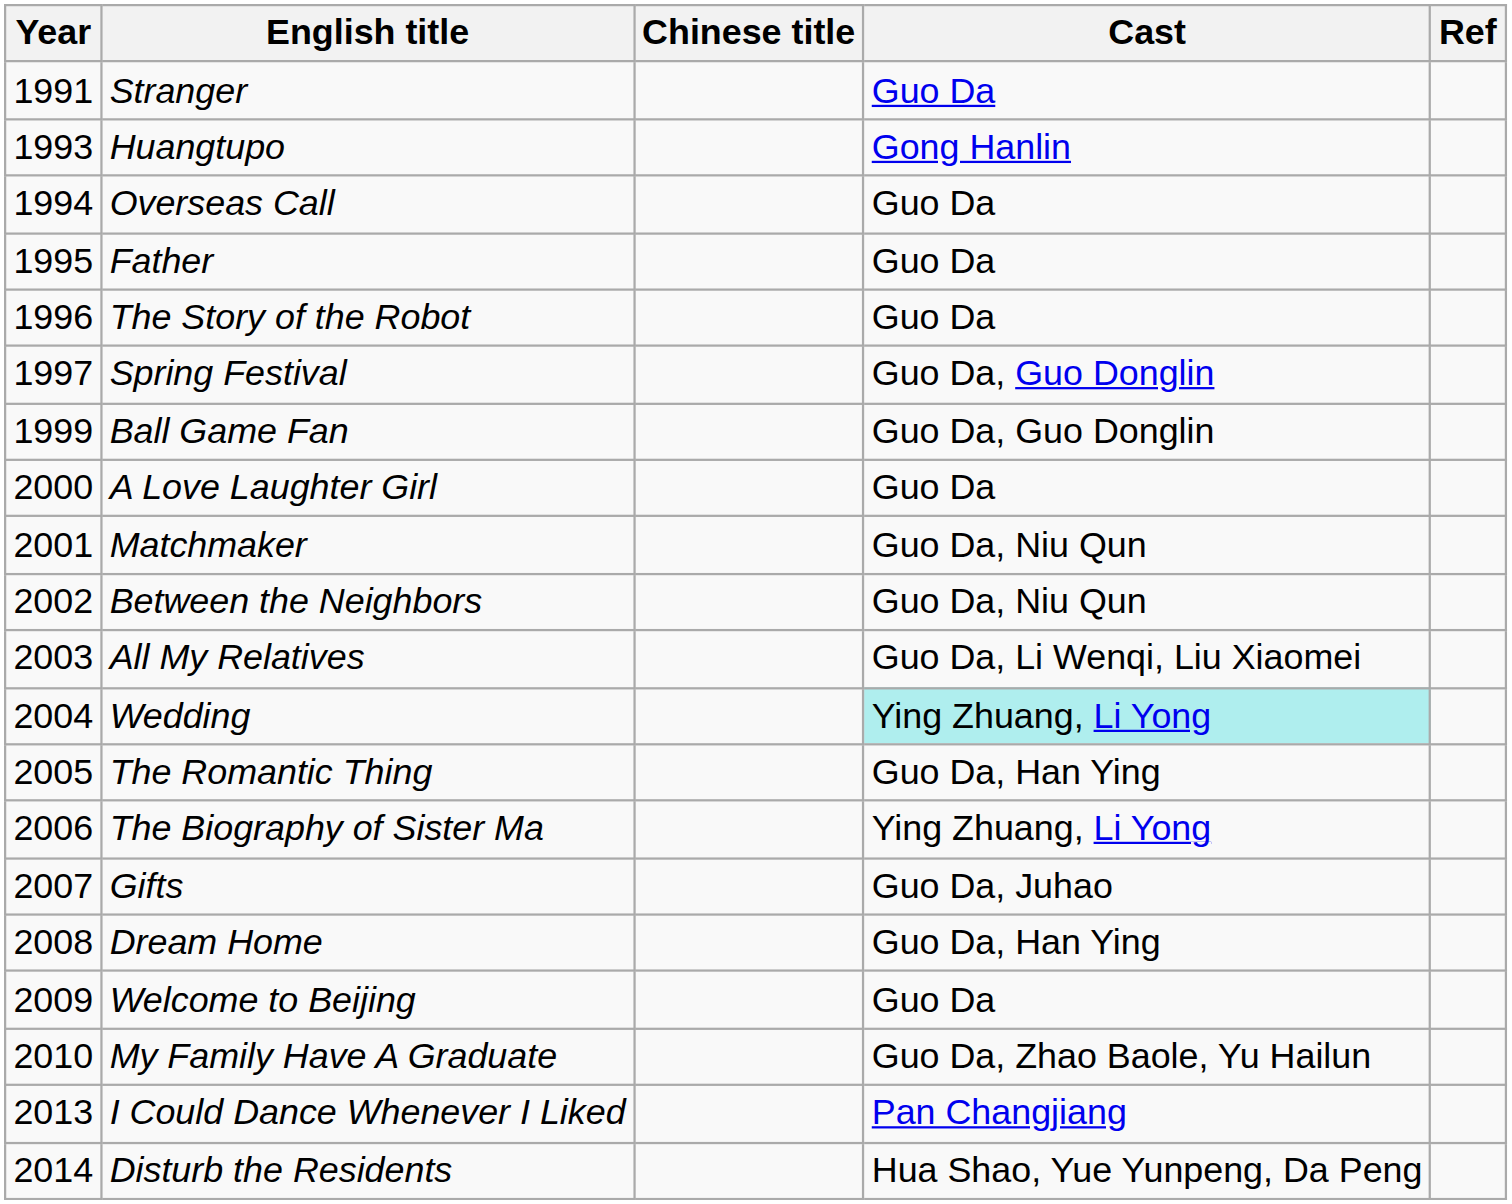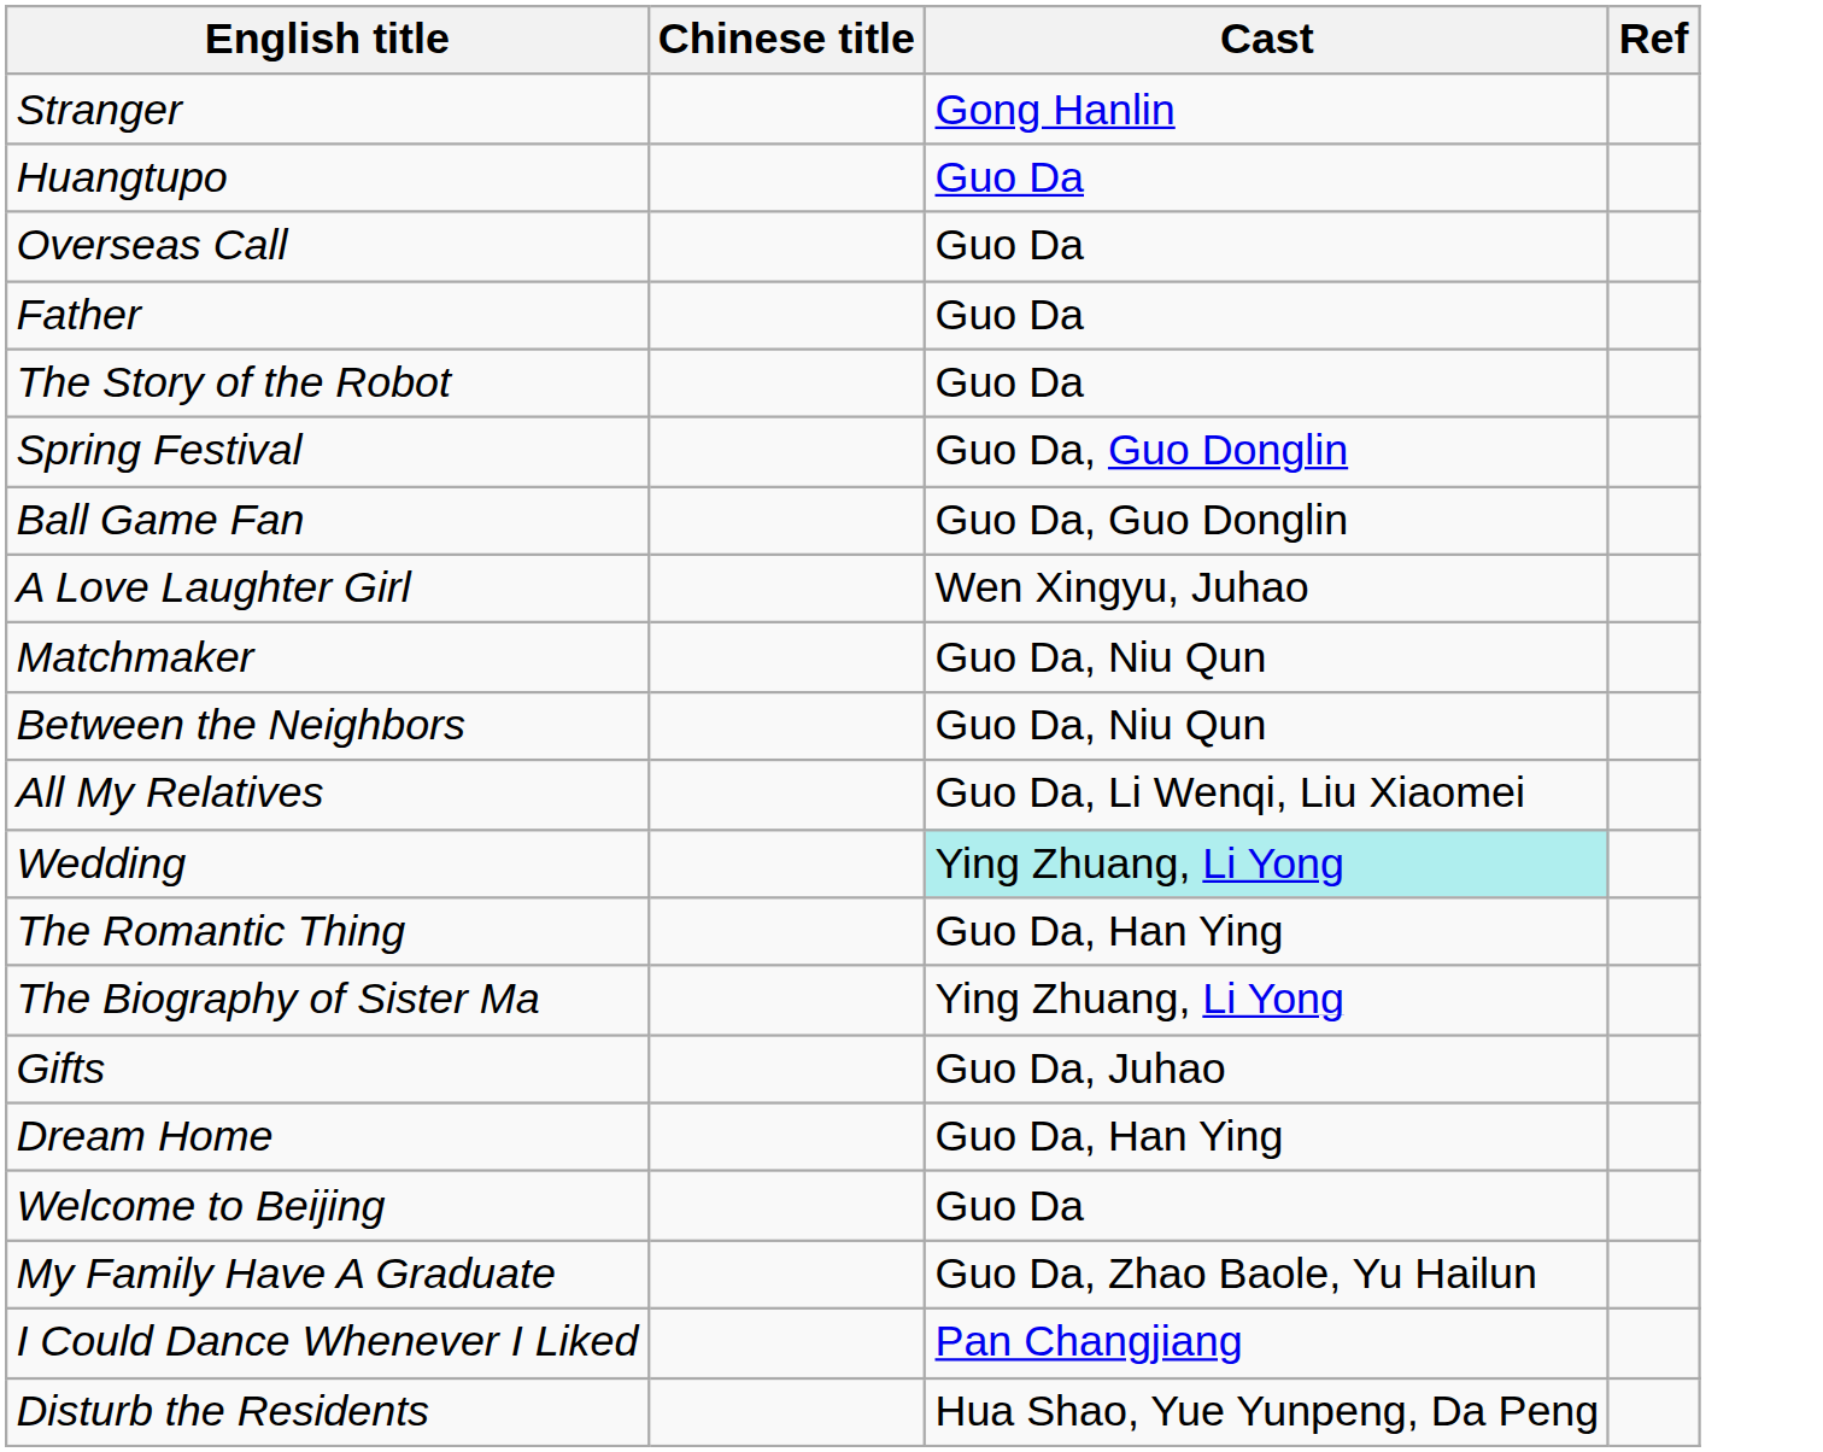- column: Year | 1991 | 1993 | 1994 | 1995 | 1996 | 1997 | 1999 | 2000 | 2001 | 2002 | 2003 | 2004 | 2005 | 2006 | 2007 | 2008 | 2009 | 2010 | 2013 | 2014
Stranger | Cast: Guo Da -> Gong Hanlin
Huangtupo | Cast: Gong Hanlin -> Guo Da
A Love Laughter Girl | Cast: Guo Da -> Wen Xingyu, Juhao
